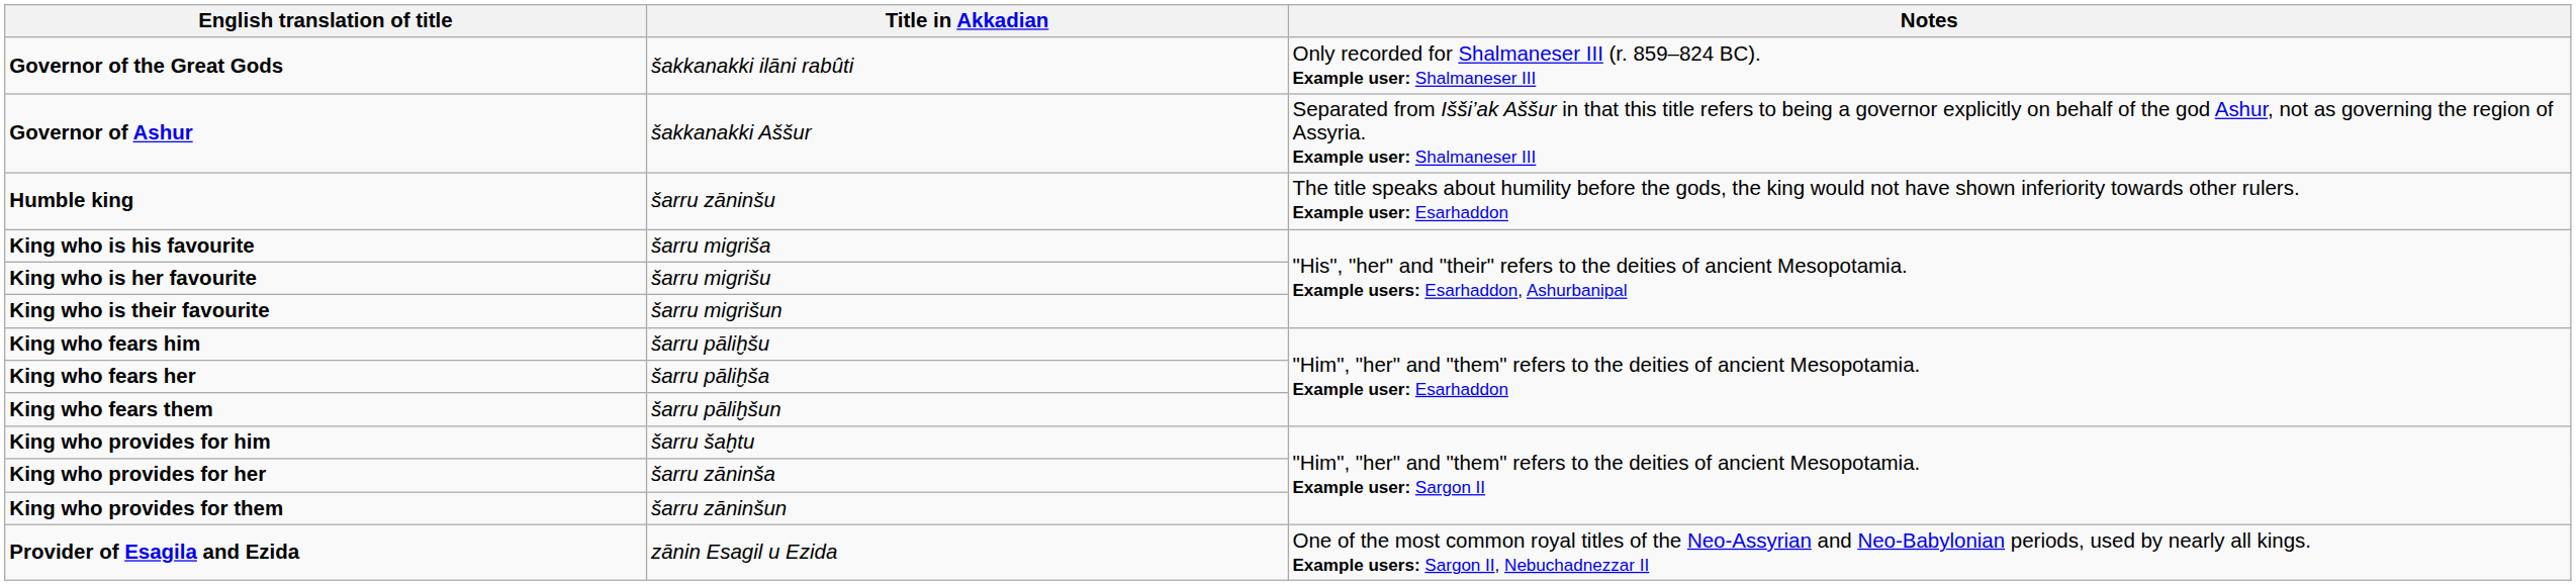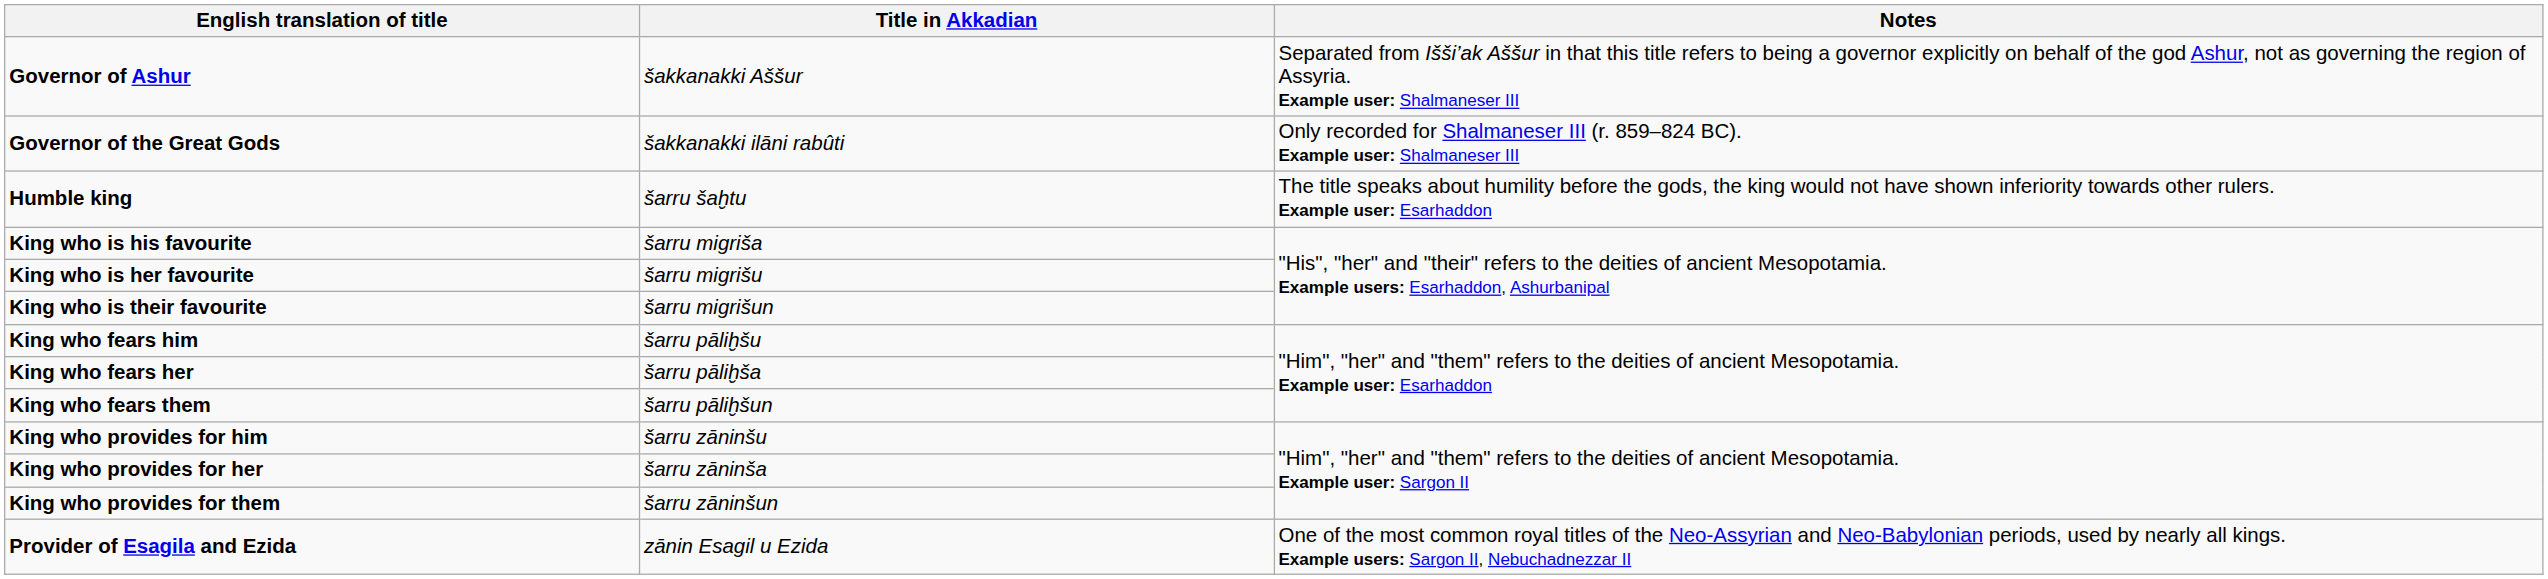rows swapped: Governor of Ashur <-> Governor of the Great Gods
Humble king | Title in Akkadian: šarru zāninšu -> šarru šaḫtu
King who provides for him | Title in Akkadian: šarru šaḫtu -> šarru zāninšu
